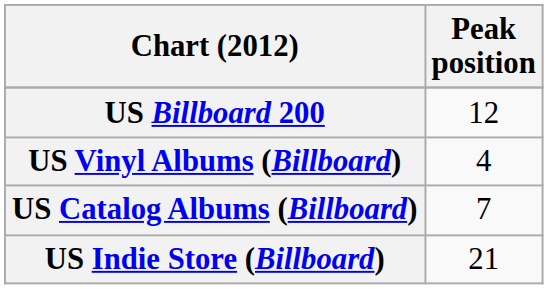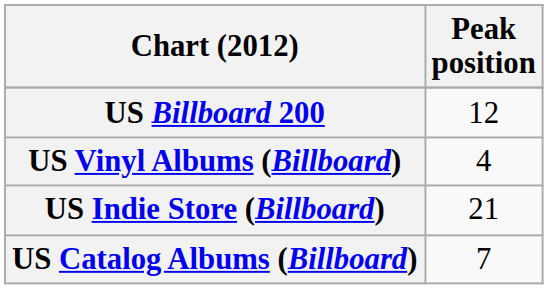rows swapped: US Catalog Albums (Billboard) <-> US Indie Store (Billboard)
